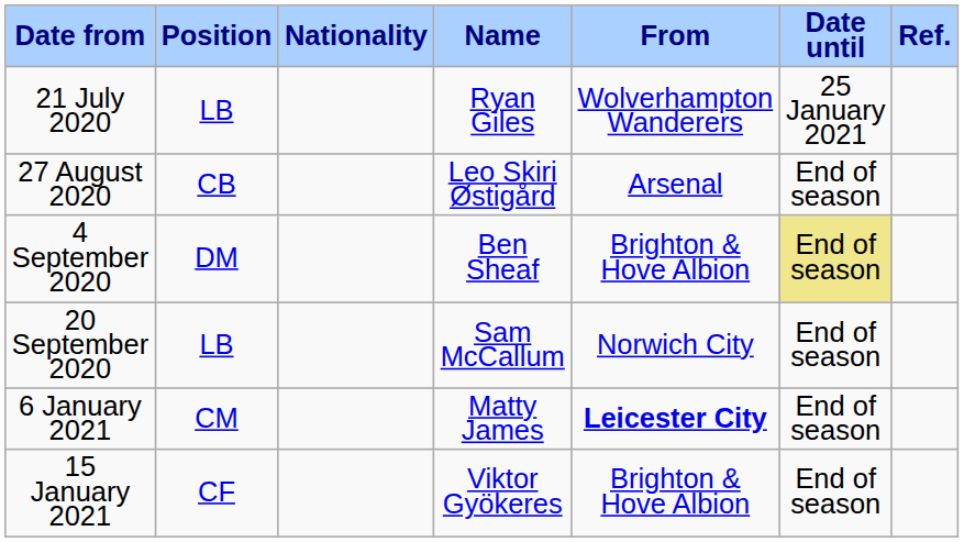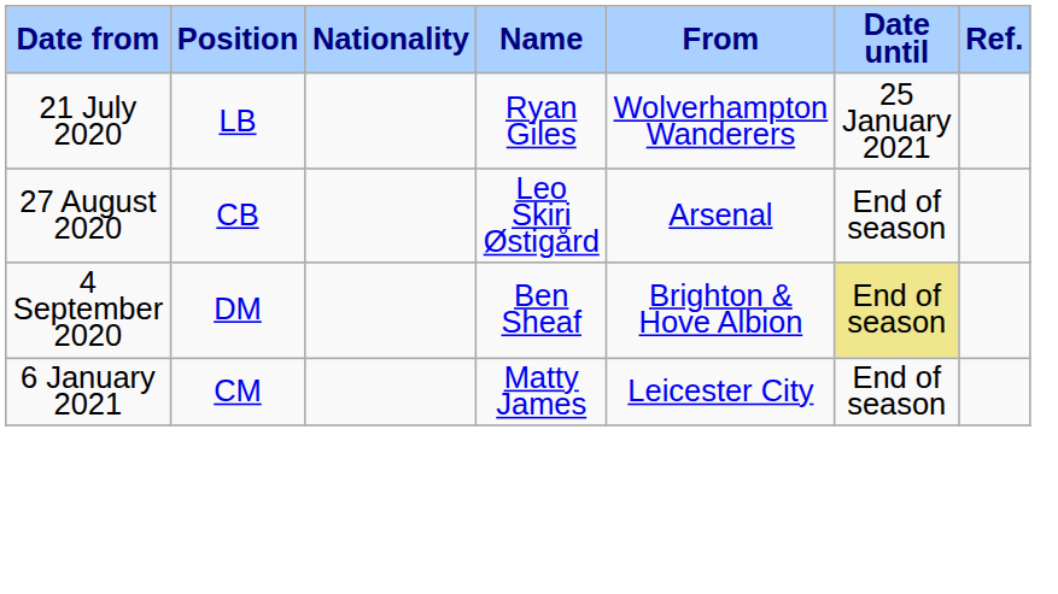- row: 20 September 2020 | LB | Sam McCallum | Norwich City | End of season
6 January 2021 | From: bold -> normal
- row: 15 January 2021 | CF | Viktor Gyökeres | Brighton & Hove Albion | End of season
